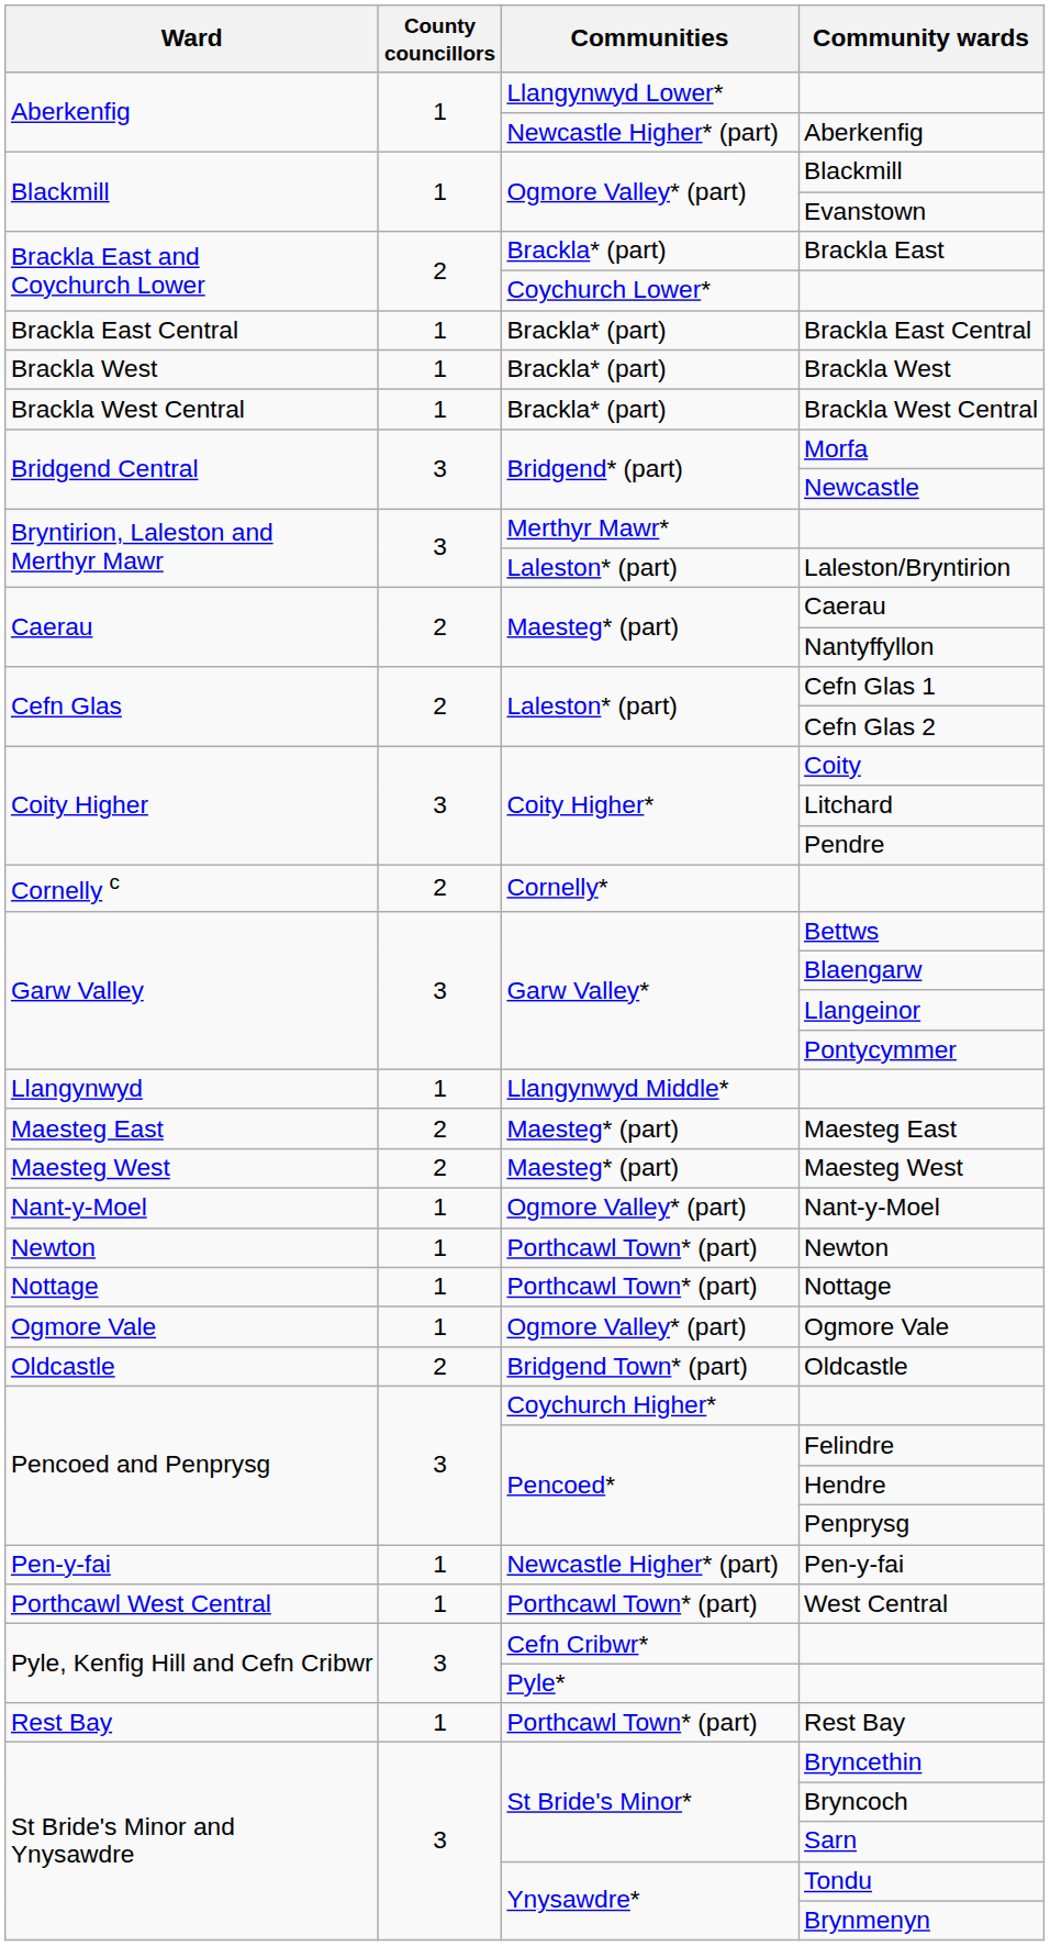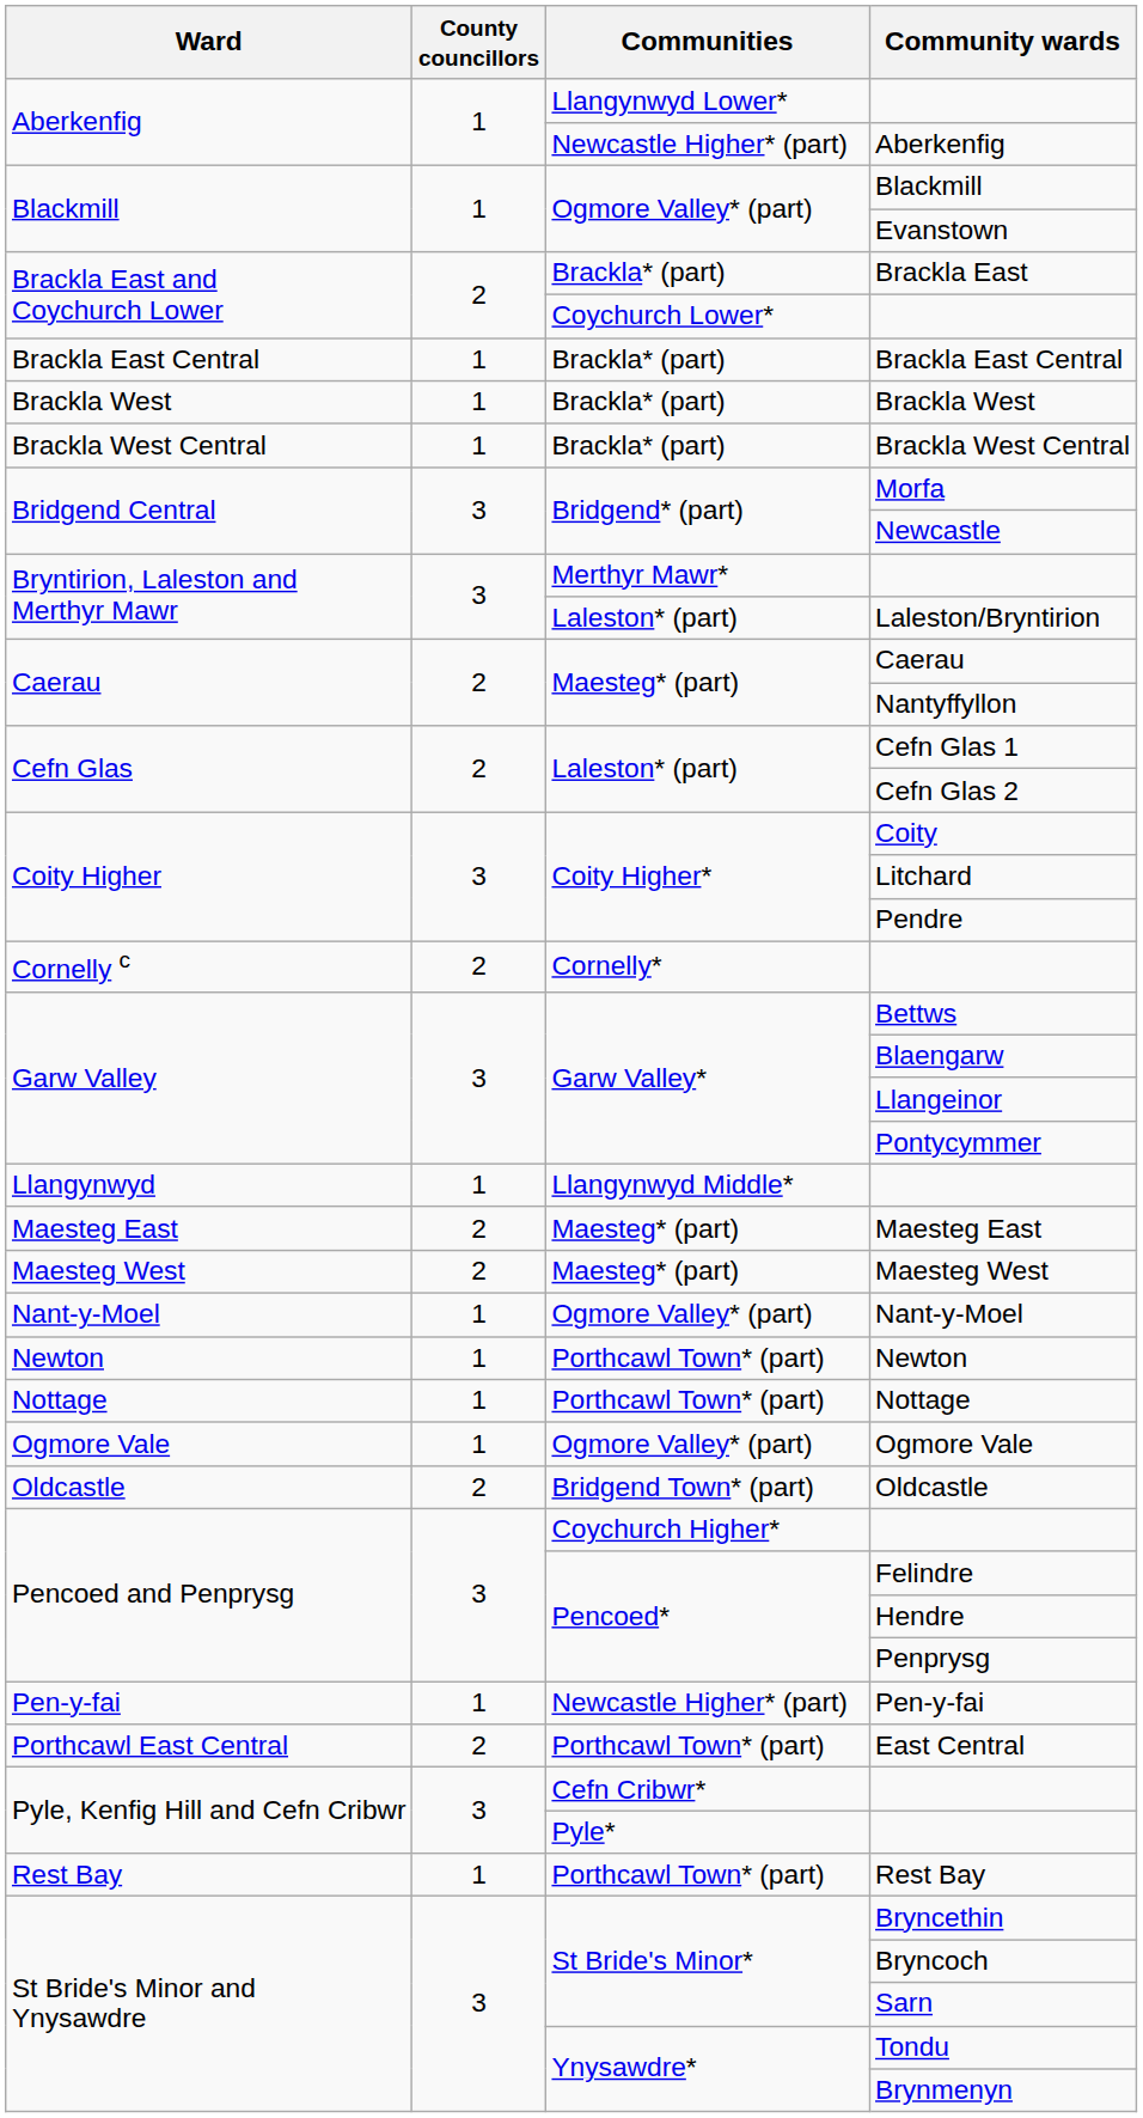+ row: Porthcawl East Central | 2 | Porthcawl Town* (part) | East Central
- row: Porthcawl West Central | 1 | Porthcawl Town* (part) | West Central
